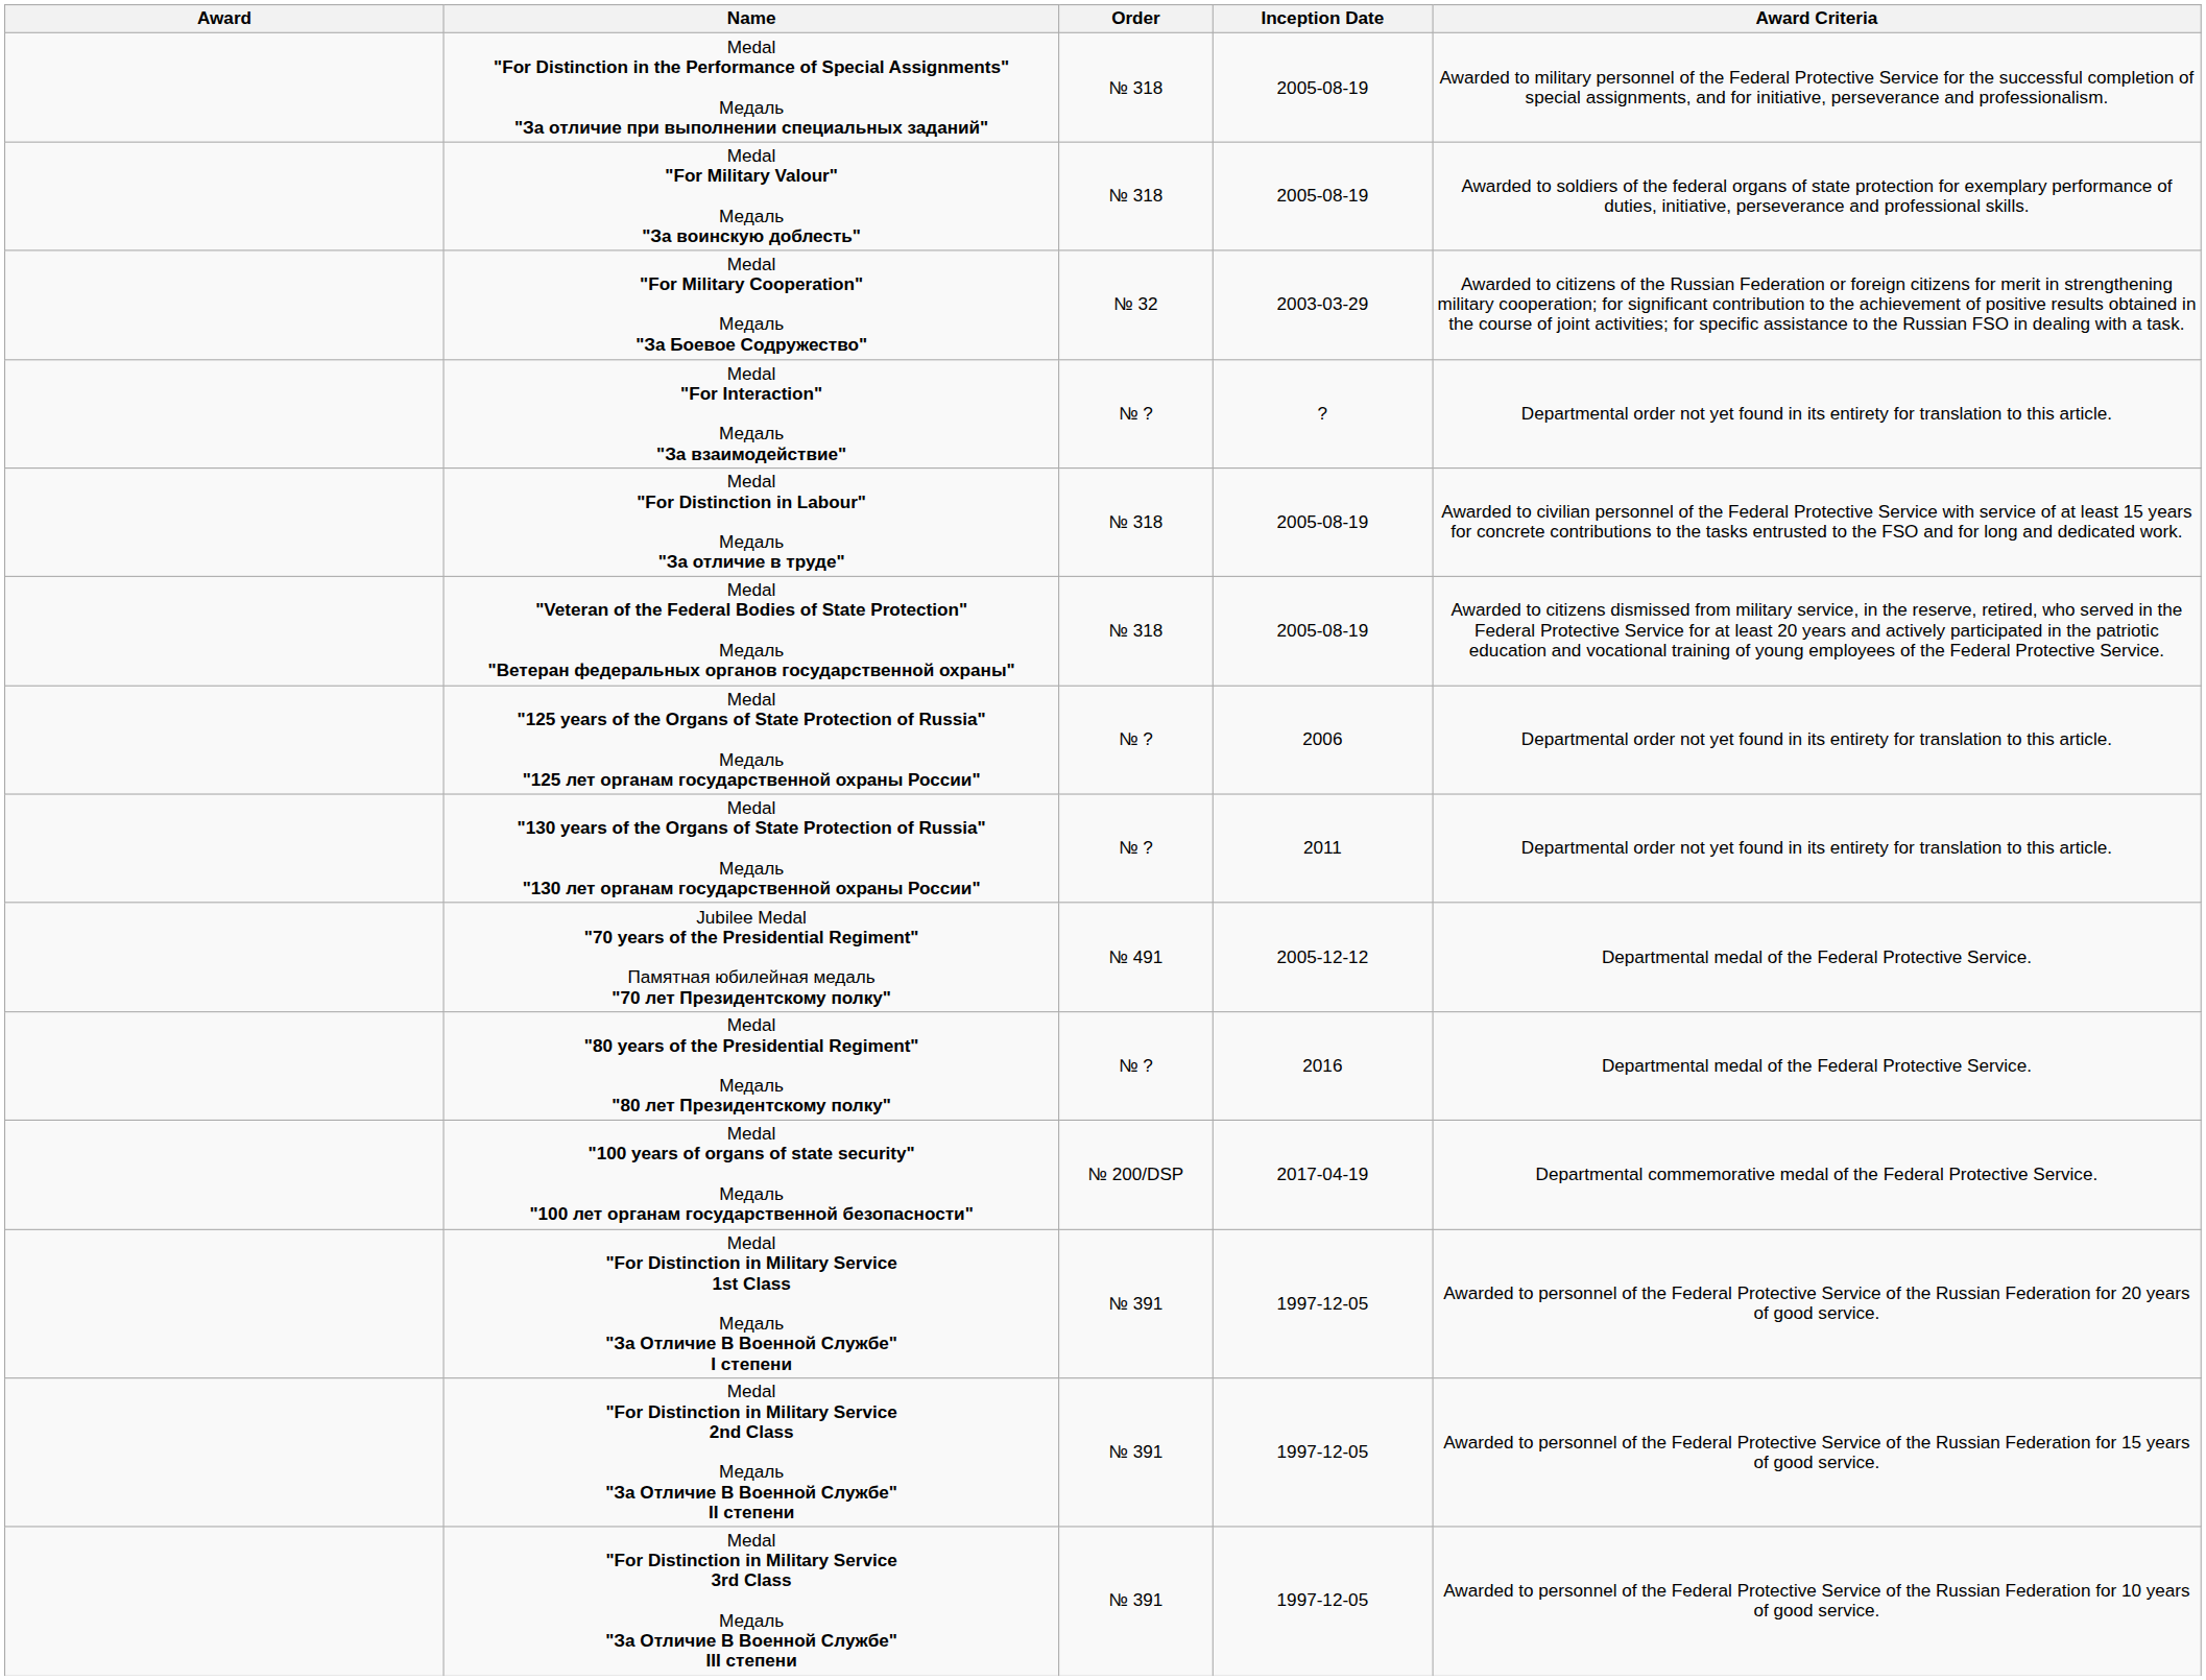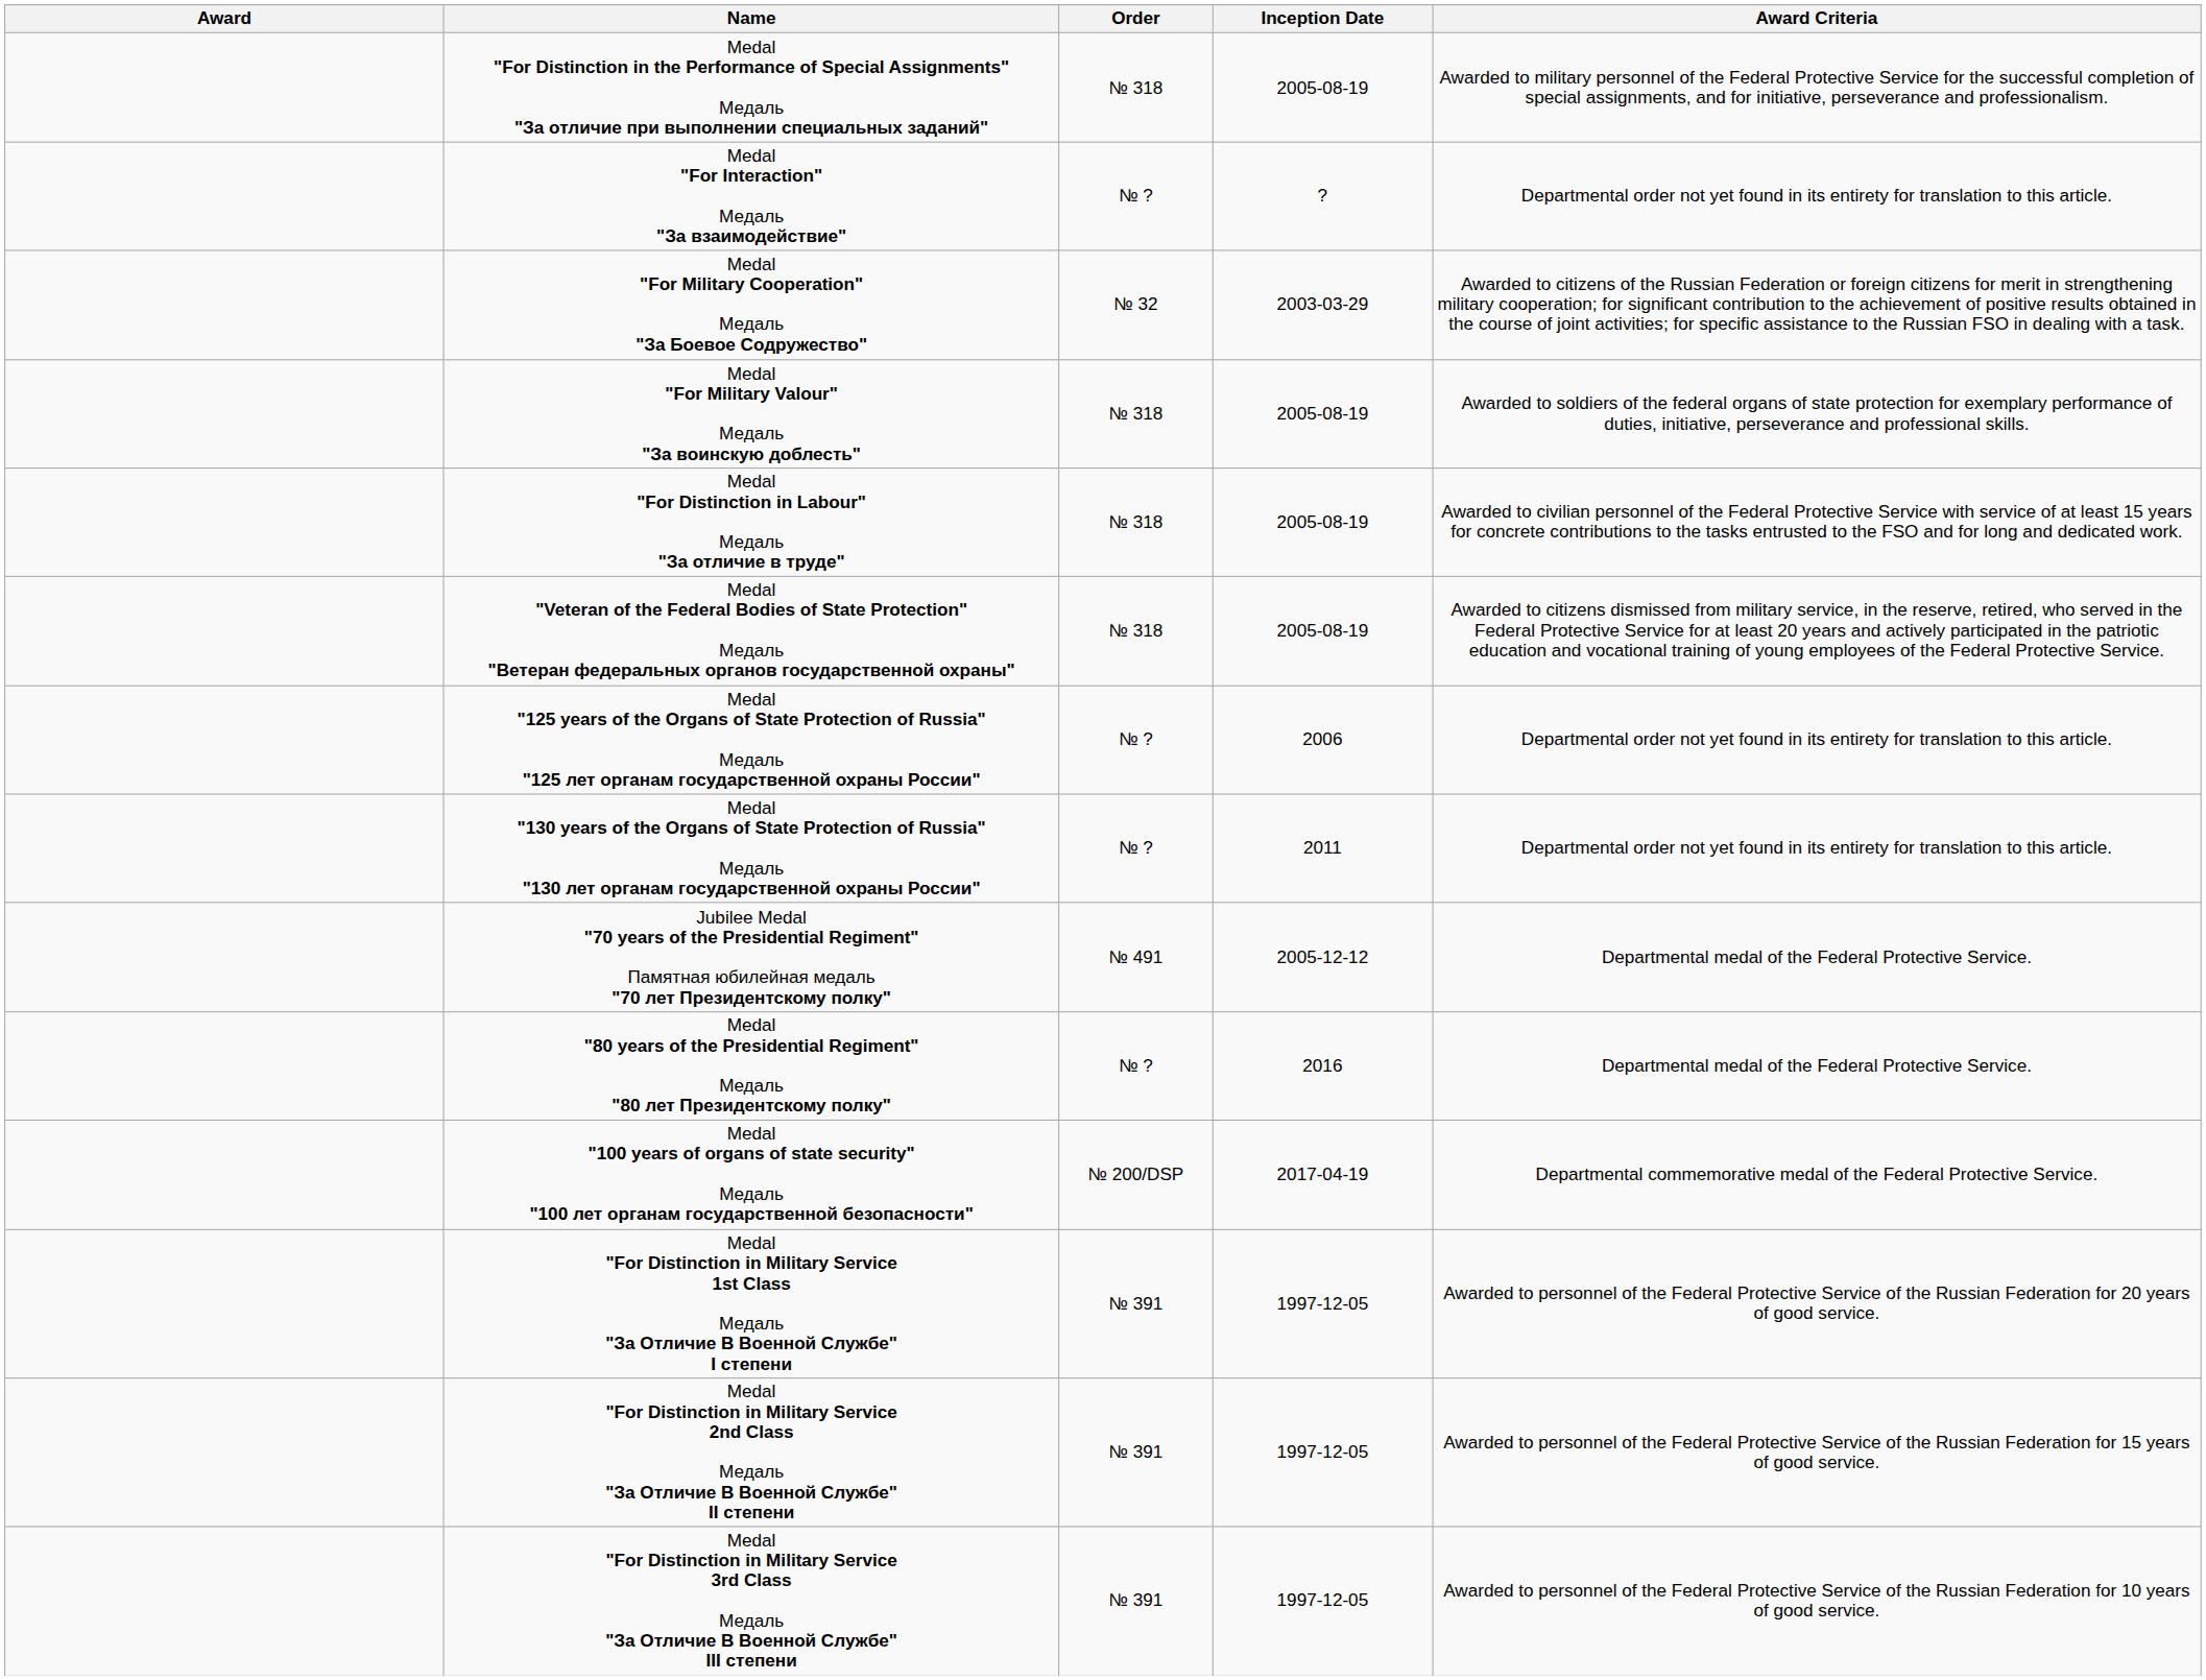rows swapped: Medal "For Military Valour" Медаль "За воинскую доблесть" <-> Medal "For Interaction" Медаль "За взаимодействие"
